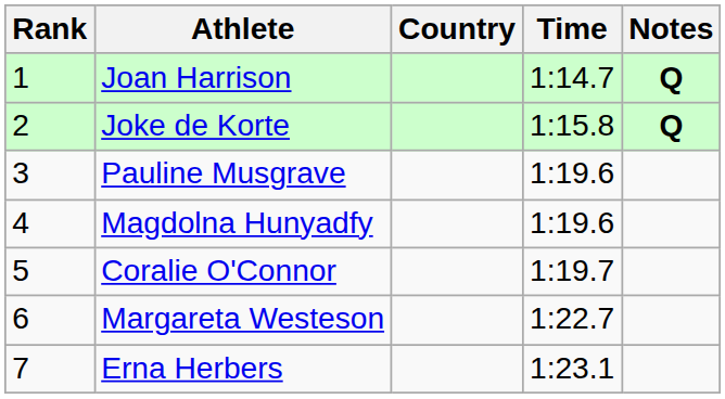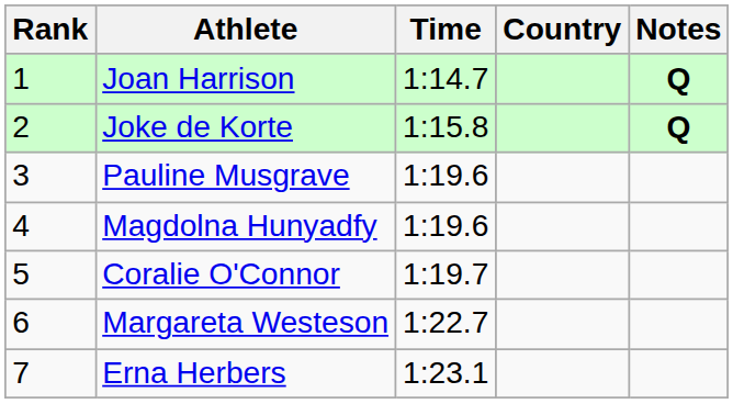columns swapped: Country <-> Time
